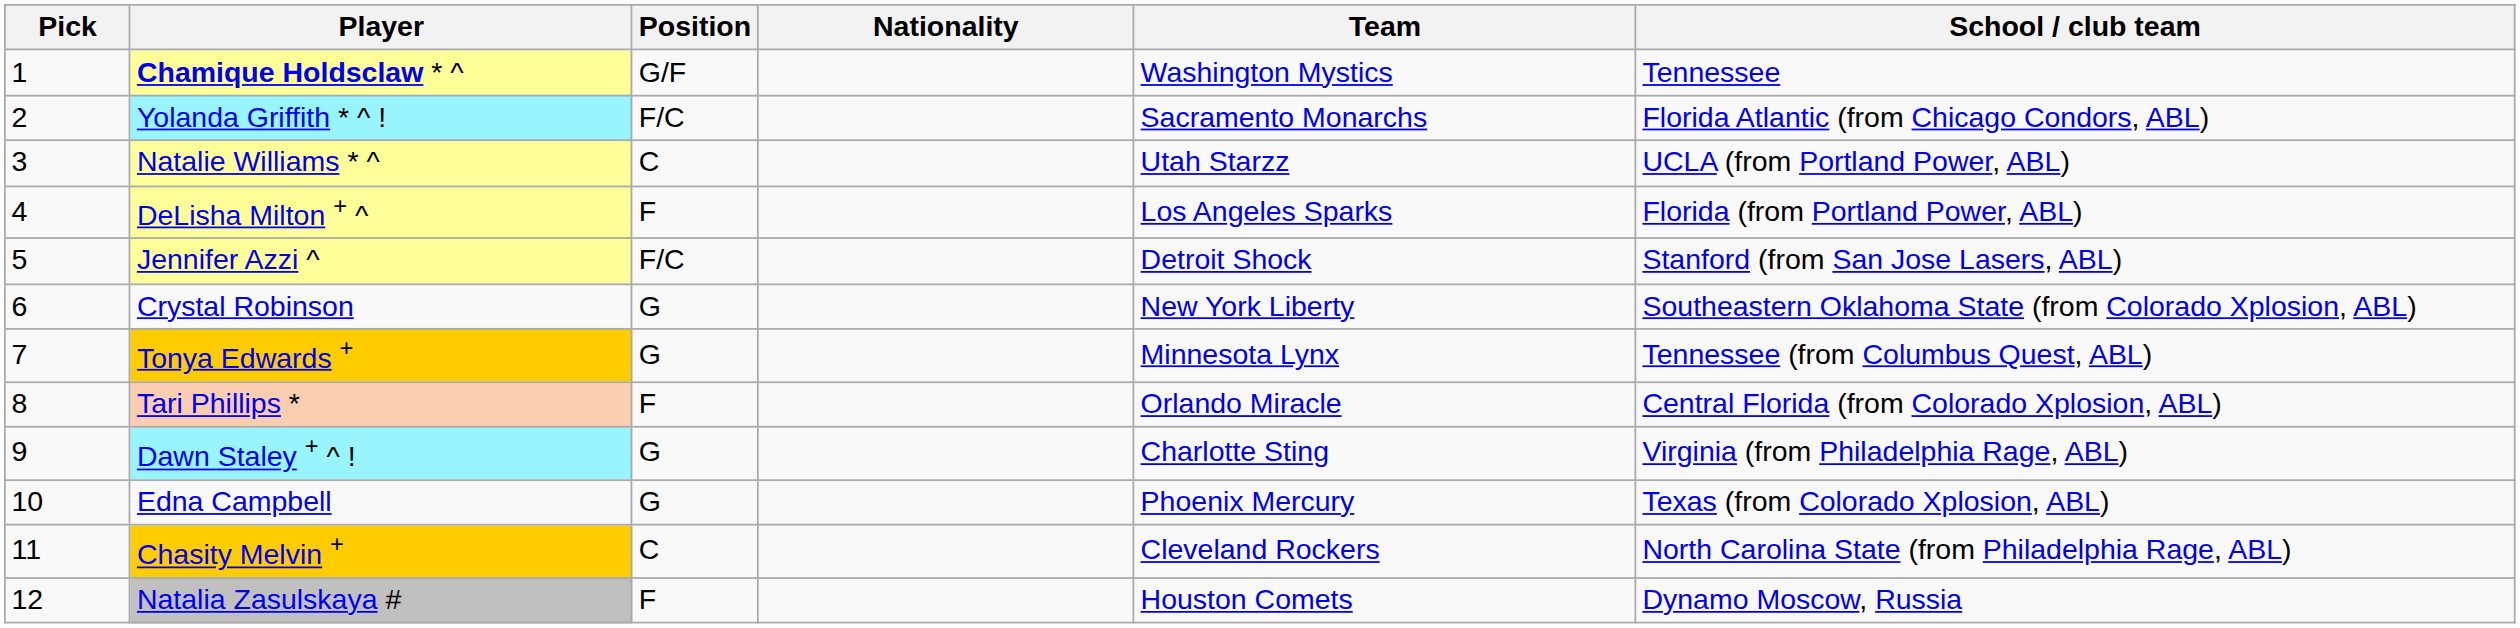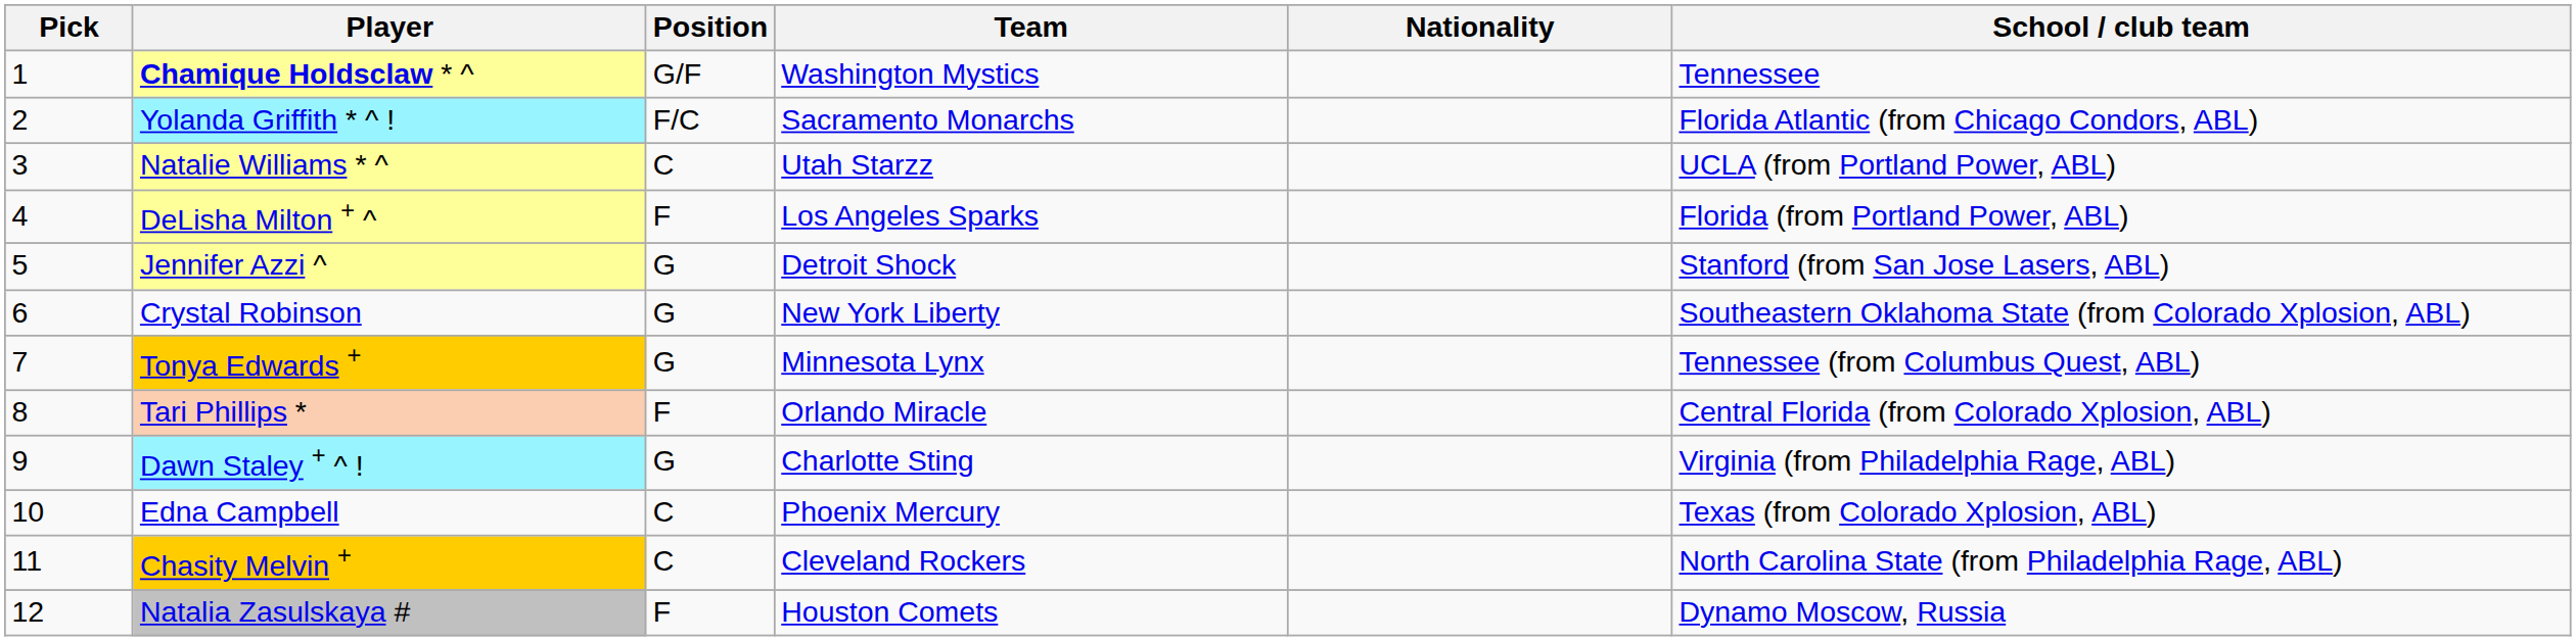columns swapped: Nationality <-> Team
Jennifer Azzi ^ | Position: F/C -> G
Edna Campbell | Position: G -> C
